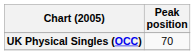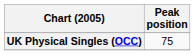UK Physical Singles (OCC) | Peak position: 70 -> 75
